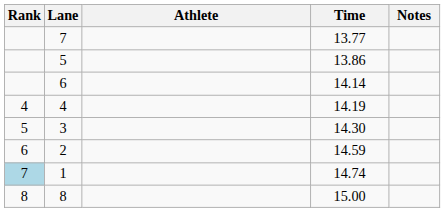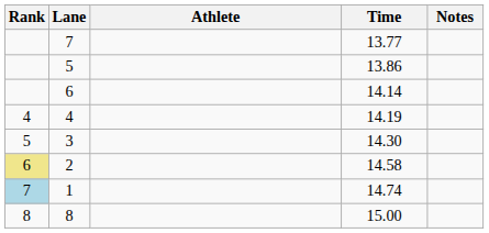2 | Rank: no background -> khaki background
2 | Time: 14.59 -> 14.58
